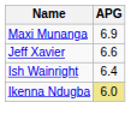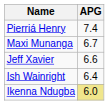+ row: Pierriá Henry | 7.4
Maxi Munanga | APG: 6.9 -> 6.7
